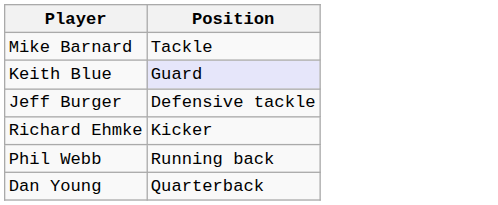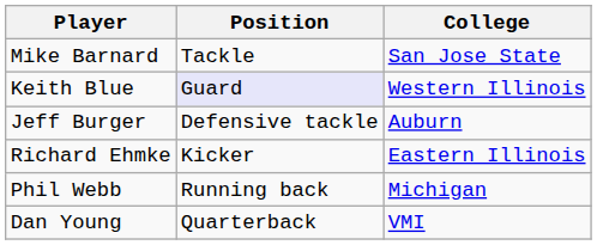+ column: College | San Jose State | Western Illinois | Auburn | Eastern Illinois | Michigan | VMI
